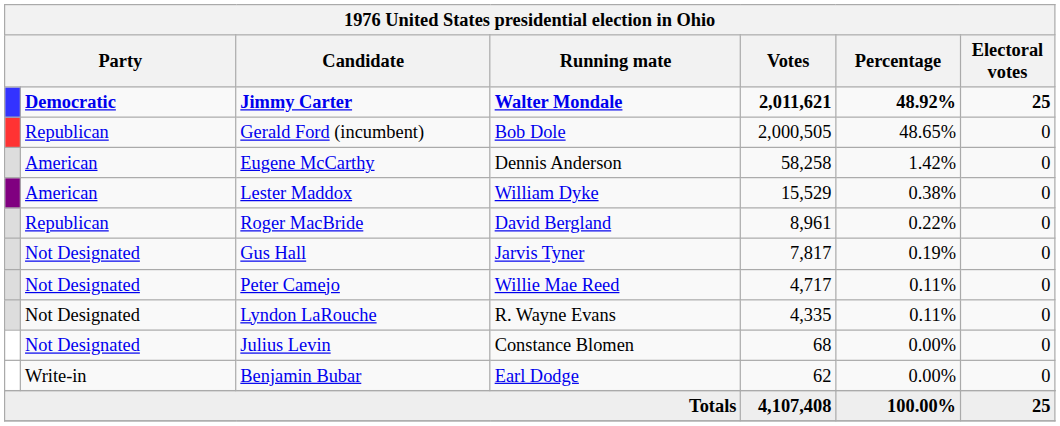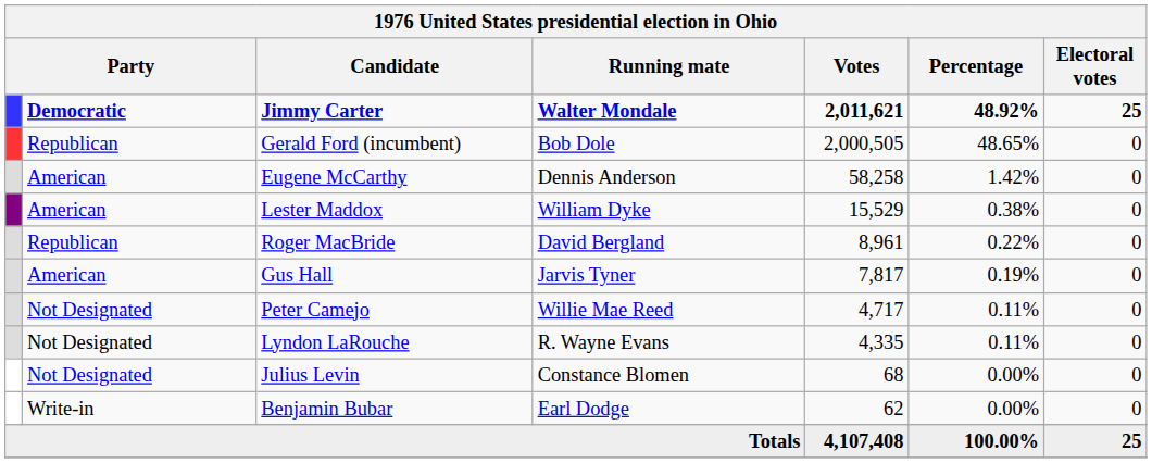Gus Hall | column 2: Not Designated -> American
